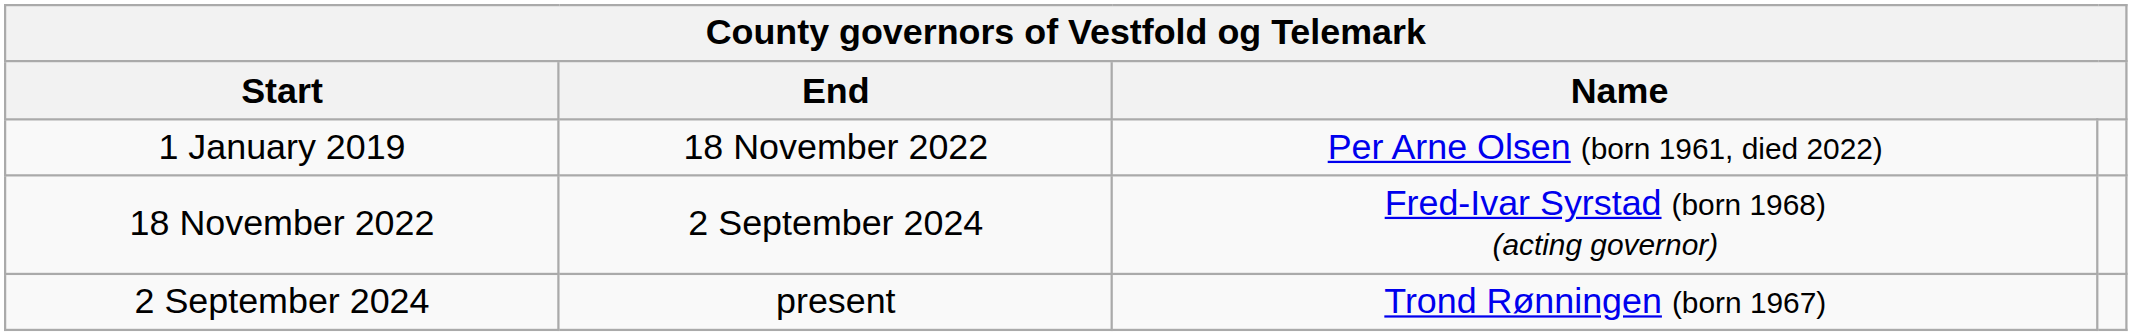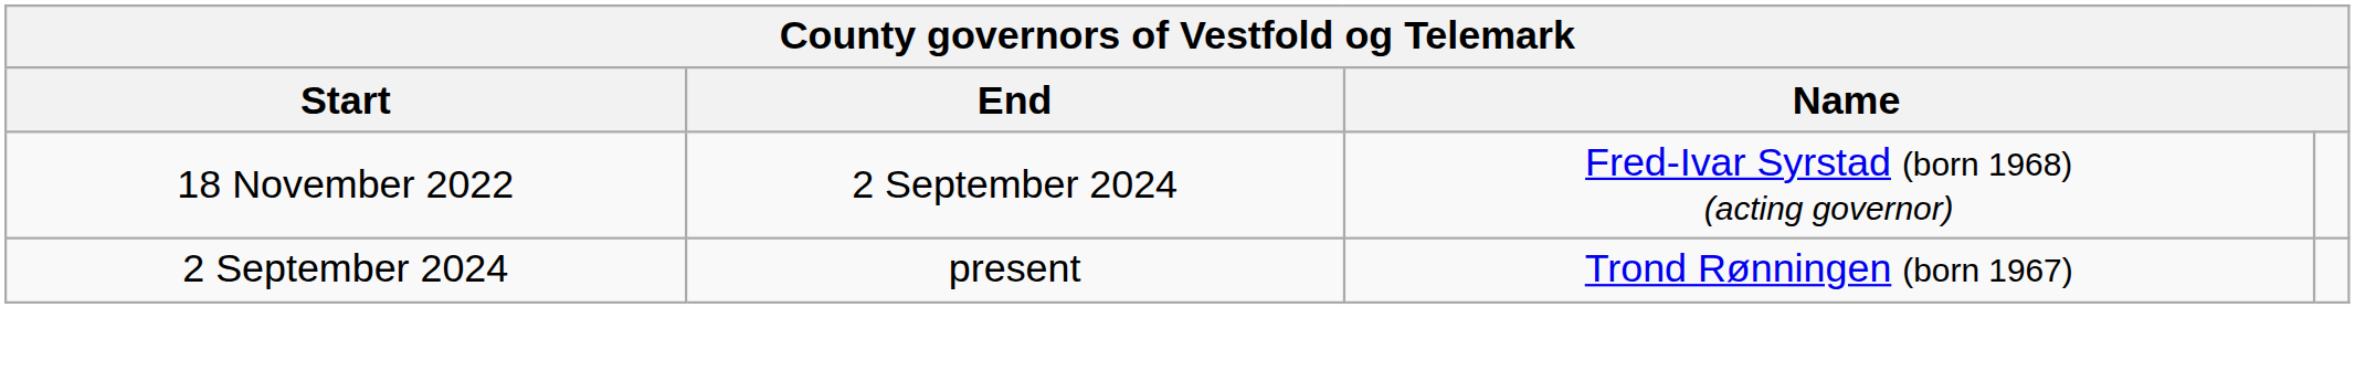- row: 1 January 2019 | 18 November 2022 | Per Arne Olsen (born 1961, died 2022)
